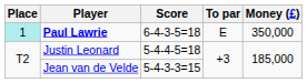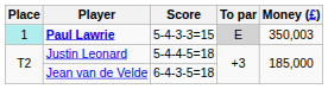Paul Lawrie | Score: 6-4-3-5=18 -> 5-4-3-3=15
Paul Lawrie | To par: no background -> lightgrey background
Paul Lawrie | Money (£): 350,000 -> 350,003
Jean van de Velde | Score: 5-4-3-3=15 -> 6-4-3-5=18
